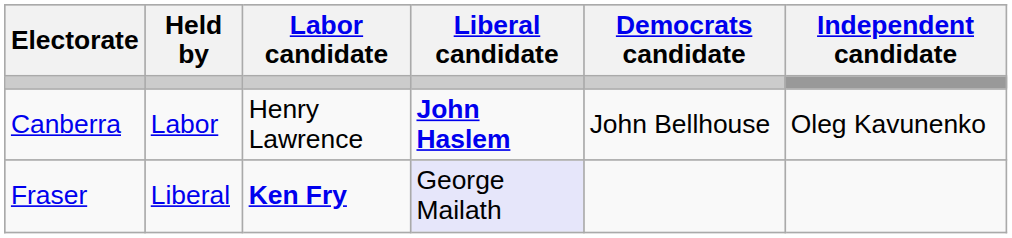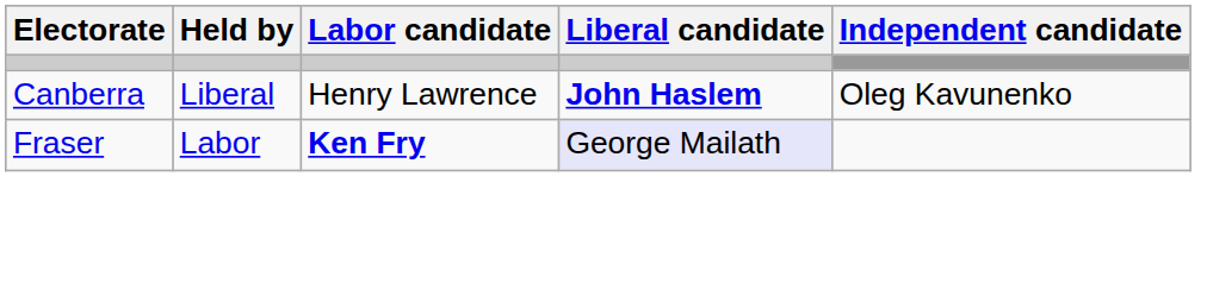- column: Democrats candidate | John Bellhouse
Canberra | Held by: Labor -> Liberal
Fraser | Held by: Liberal -> Labor
